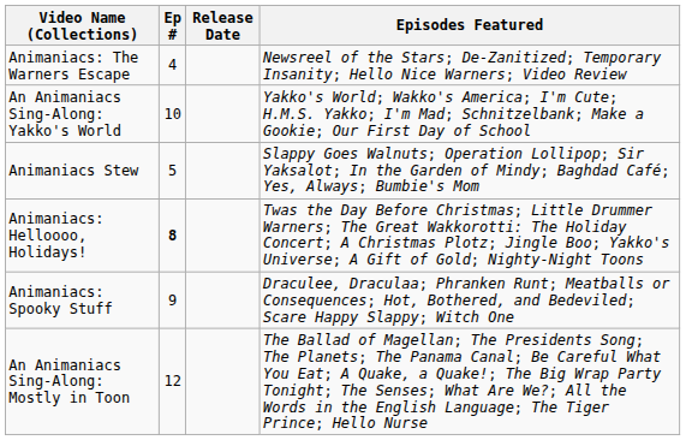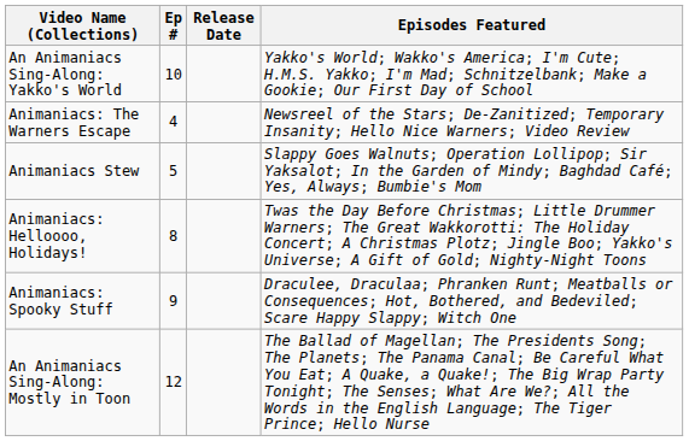rows swapped: An Animaniacs Sing-Along: Yakko's World <-> Animaniacs: The Warners Escape
Animaniacs: Helloooo, Holidays! | Ep #: bold -> normal
